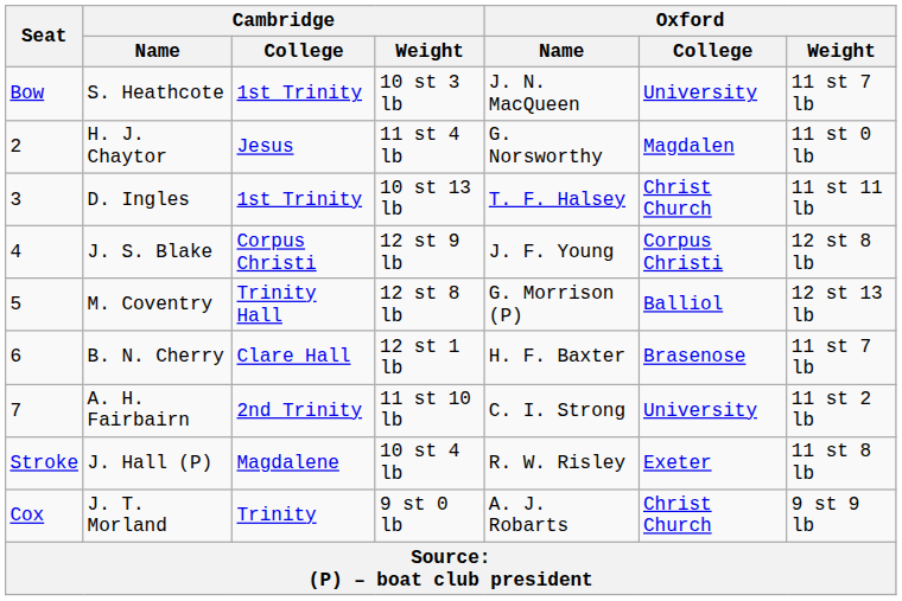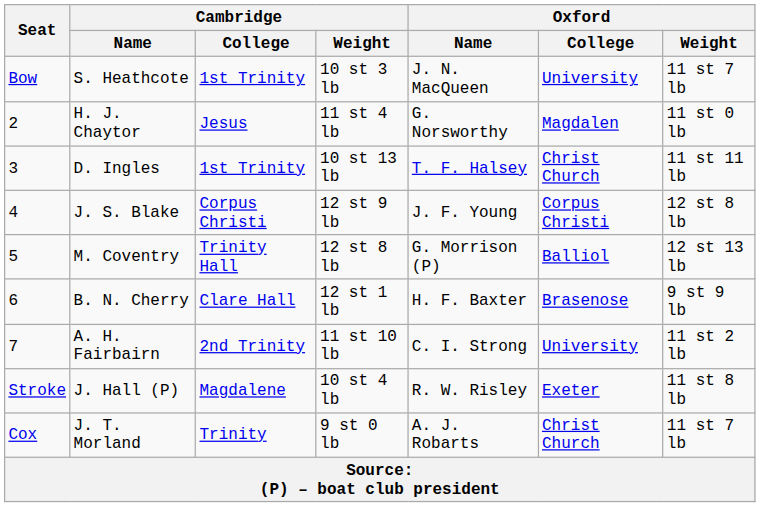B. N. Cherry | Oxford / Weight: 11 st 7 lb -> 9 st 9 lb
J. T. Morland | Oxford / Weight: 9 st 9 lb -> 11 st 7 lb
